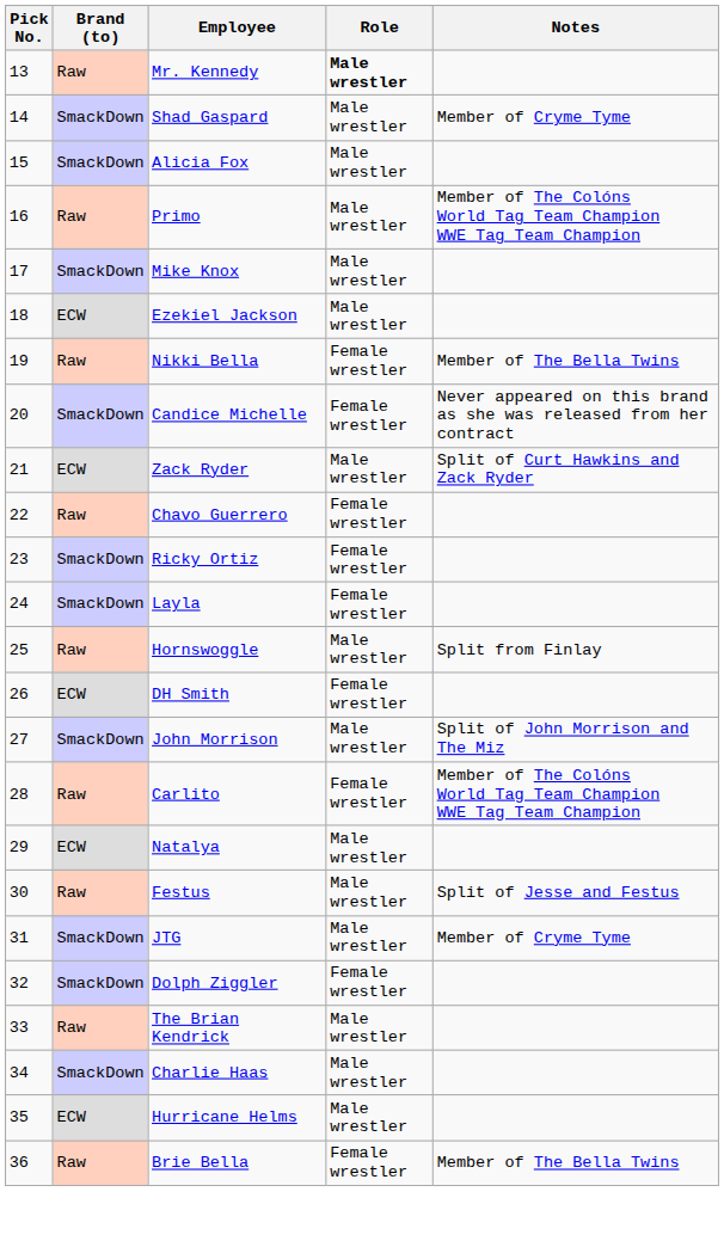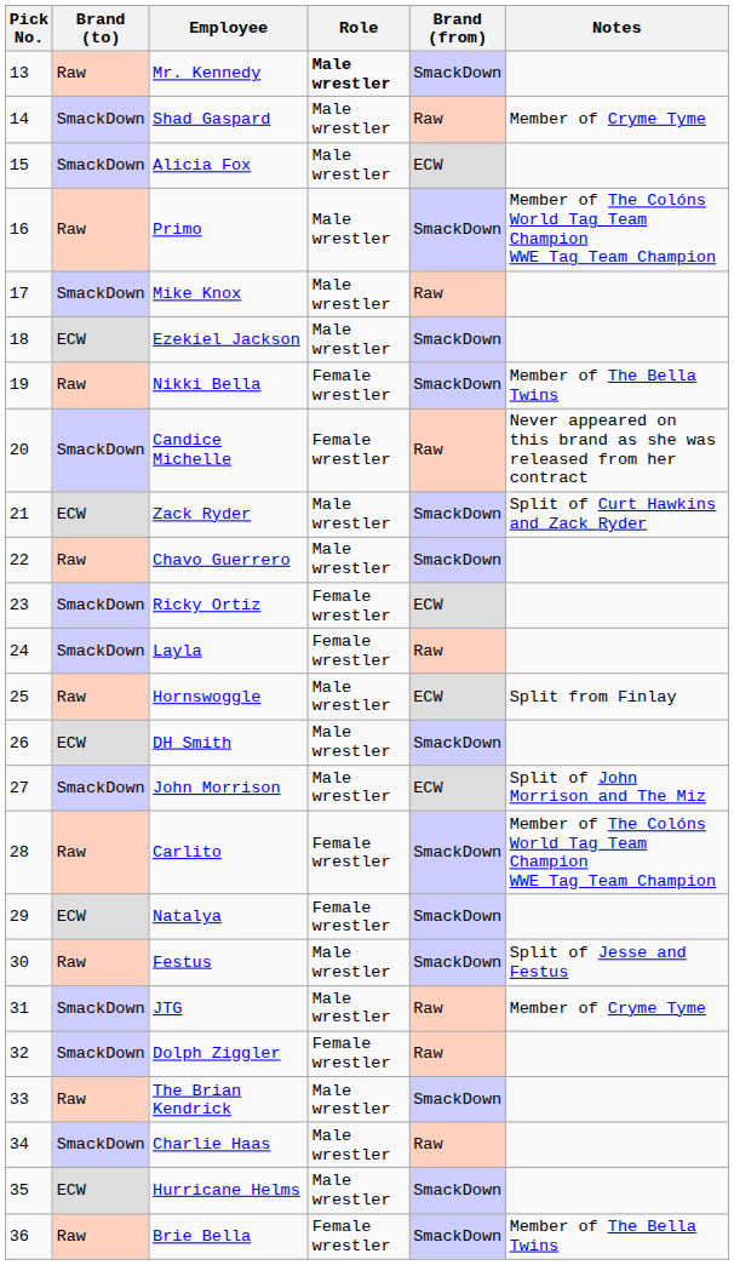+ column: Brand (from) | SmackDown | Raw | ECW | SmackDown | Raw | SmackDown | SmackDown | Raw | SmackDown | SmackDown | ECW | Raw | ECW | SmackDown | ECW | SmackDown | SmackDown | SmackDown | Raw | Raw | SmackDown | Raw | SmackDown | SmackDown
Chavo Guerrero | Role: Female wrestler -> Male wrestler
DH Smith | Role: Female wrestler -> Male wrestler
Natalya | Role: Male wrestler -> Female wrestler
